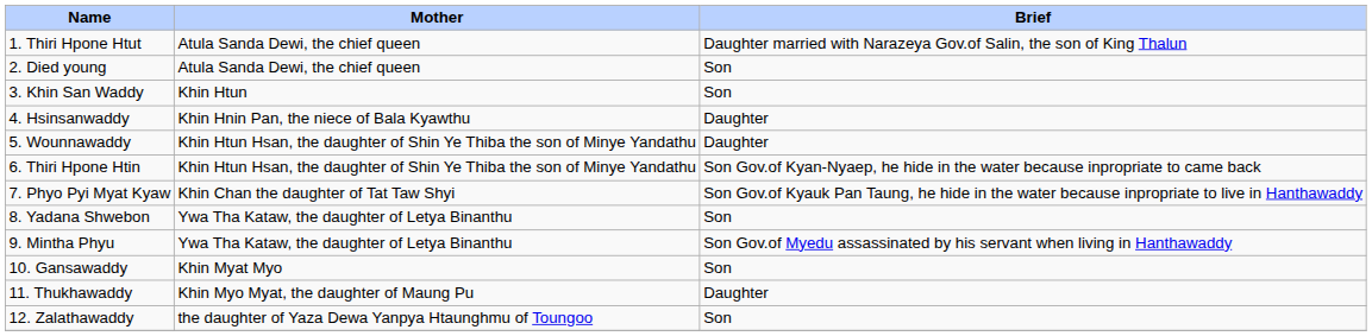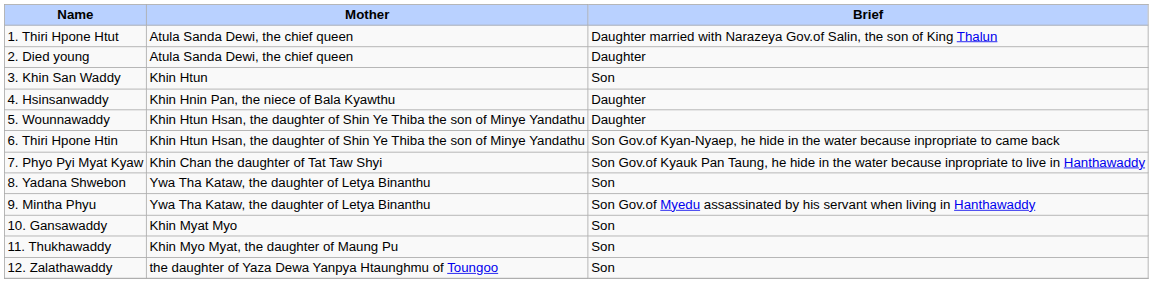2. Died young | Brief: Son -> Daughter
11. Thukhawaddy | Brief: Daughter -> Son
